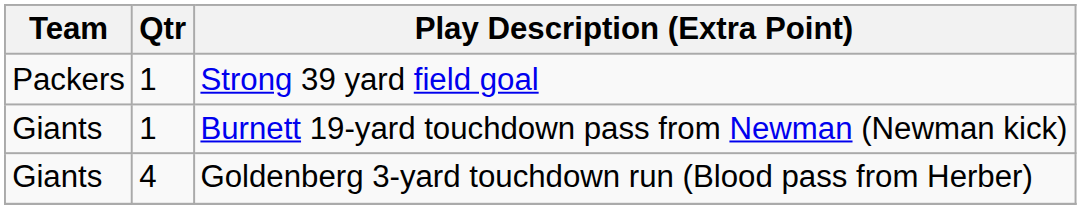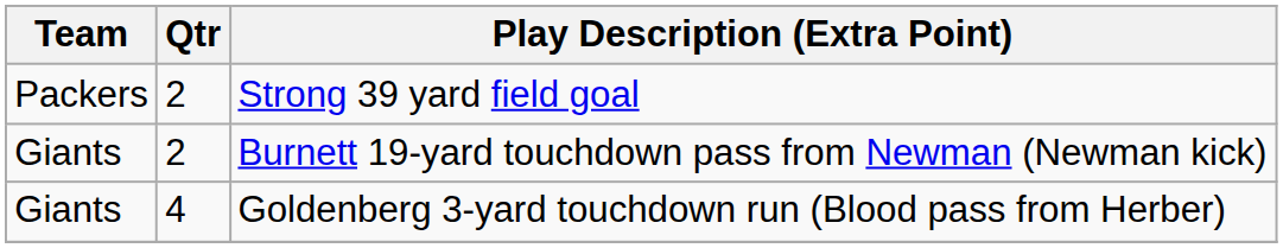Strong 39 yard field goal | Qtr: 1 -> 2
Burnett 19-yard touchdown pass from Newman (Newman kick) | Qtr: 1 -> 2
